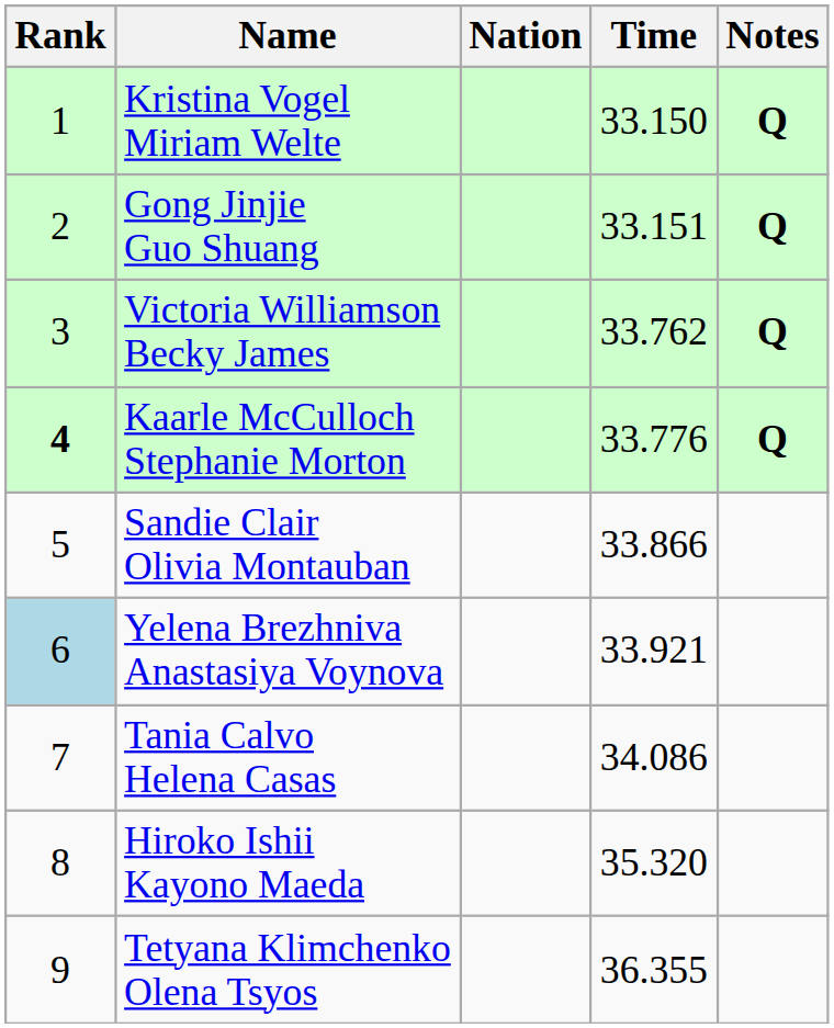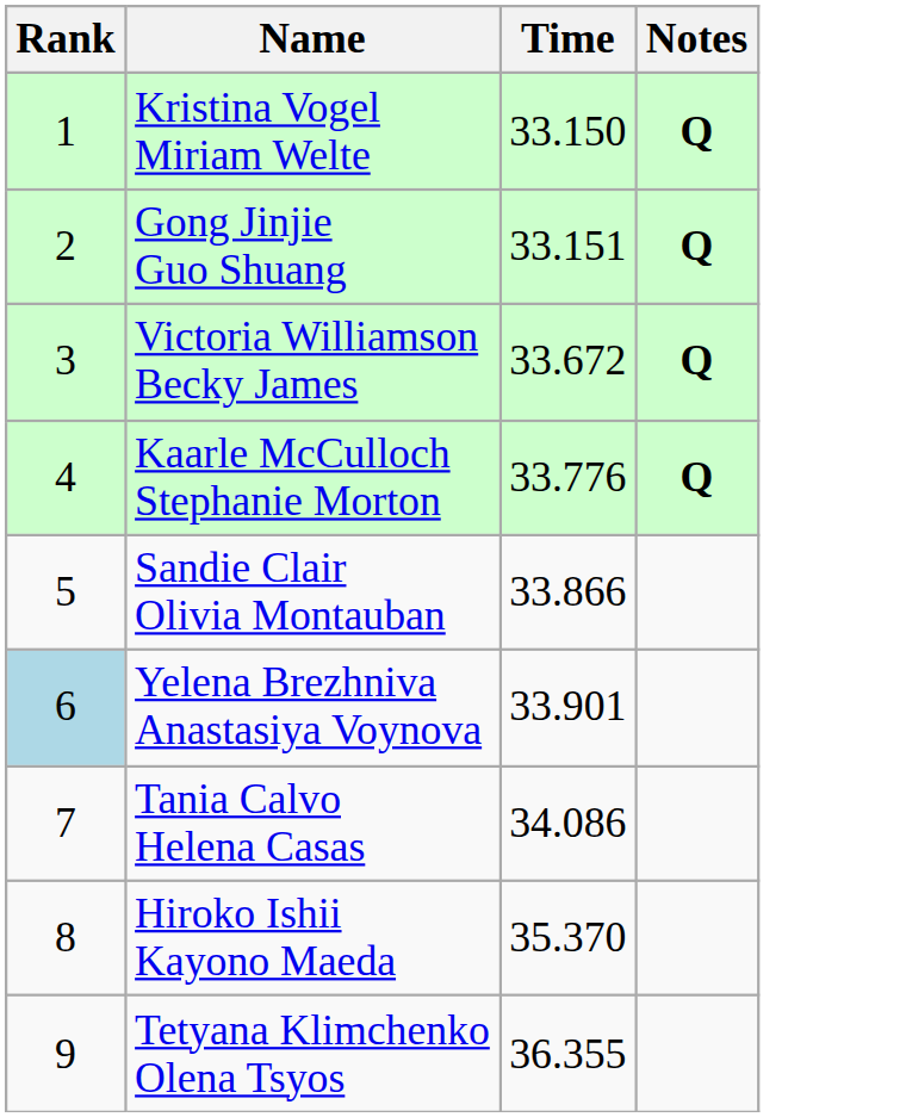- column: Nation
Victoria Williamson Becky James | Time: 33.762 -> 33.672
Kaarle McCulloch Stephanie Morton | Rank: bold -> normal
Yelena Brezhniva Anastasiya Voynova | Time: 33.921 -> 33.901
Hiroko Ishii Kayono Maeda | Time: 35.320 -> 35.370
